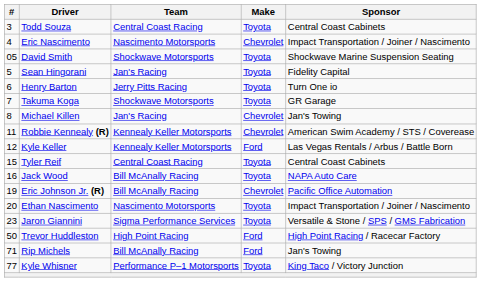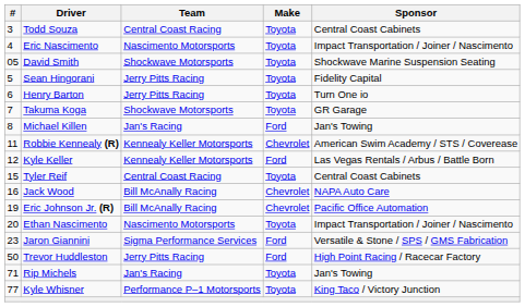Eric Nascimento | Make: Chevrolet -> Toyota
Sean Hingorani | Team: Jan's Racing -> Jerry Pitts Racing
Michael Killen | Make: Chevrolet -> Ford
Jack Wood | Make: Toyota -> Chevrolet
Jaron Giannini | Make: Toyota -> Ford
Trevor Huddleston | Team: High Point Racing -> Jerry Pitts Racing
Rip Michels | Team: Bill McAnally Racing -> Jan's Racing
Rip Michels | Make: Ford -> Toyota
